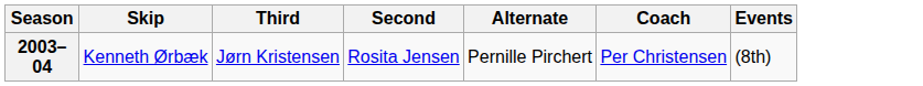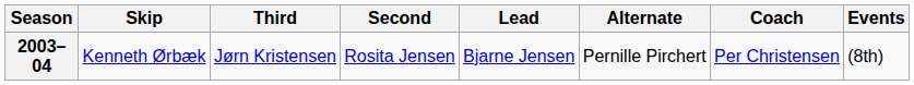+ column: Lead | Bjarne Jensen
